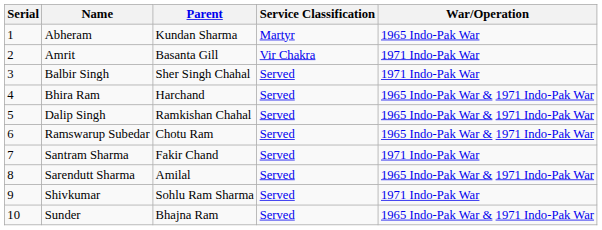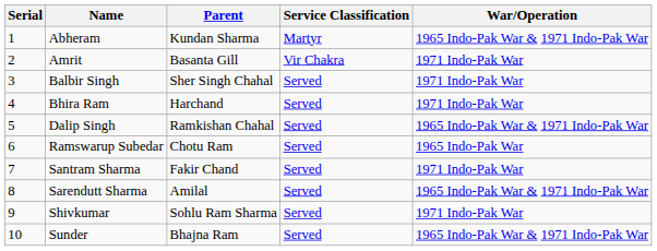Abheram | War/Operation: 1965 Indo-Pak War -> 1965 Indo-Pak War & 1971 Indo-Pak War
Bhira Ram | War/Operation: 1965 Indo-Pak War & 1971 Indo-Pak War -> 1971 Indo-Pak War
Ramswarup Subedar | War/Operation: 1965 Indo-Pak War & 1971 Indo-Pak War -> 1965 Indo-Pak War
